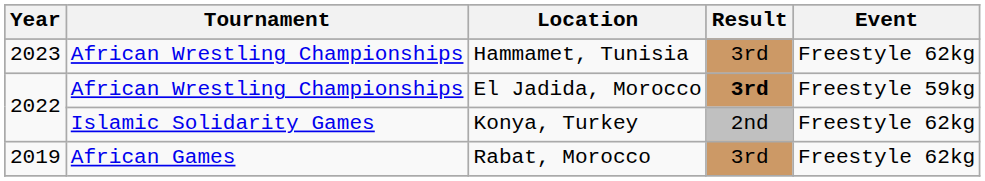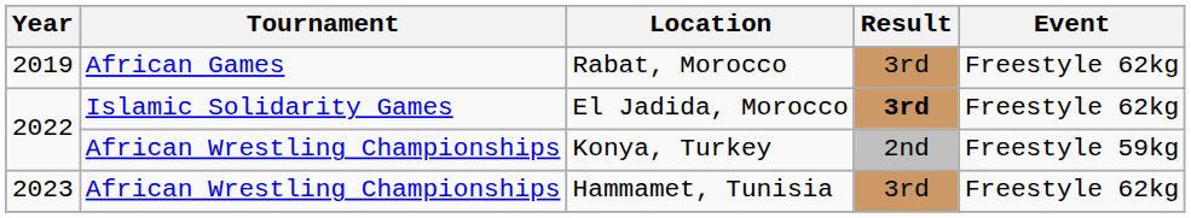rows swapped: Rabat, Morocco <-> Hammamet, Tunisia
El Jadida, Morocco | Tournament: African Wrestling Championships -> Islamic Solidarity Games
El Jadida, Morocco | Event: Freestyle 59kg -> Freestyle 62kg
Konya, Turkey | Tournament: Islamic Solidarity Games -> African Wrestling Championships
Konya, Turkey | Event: Freestyle 62kg -> Freestyle 59kg
